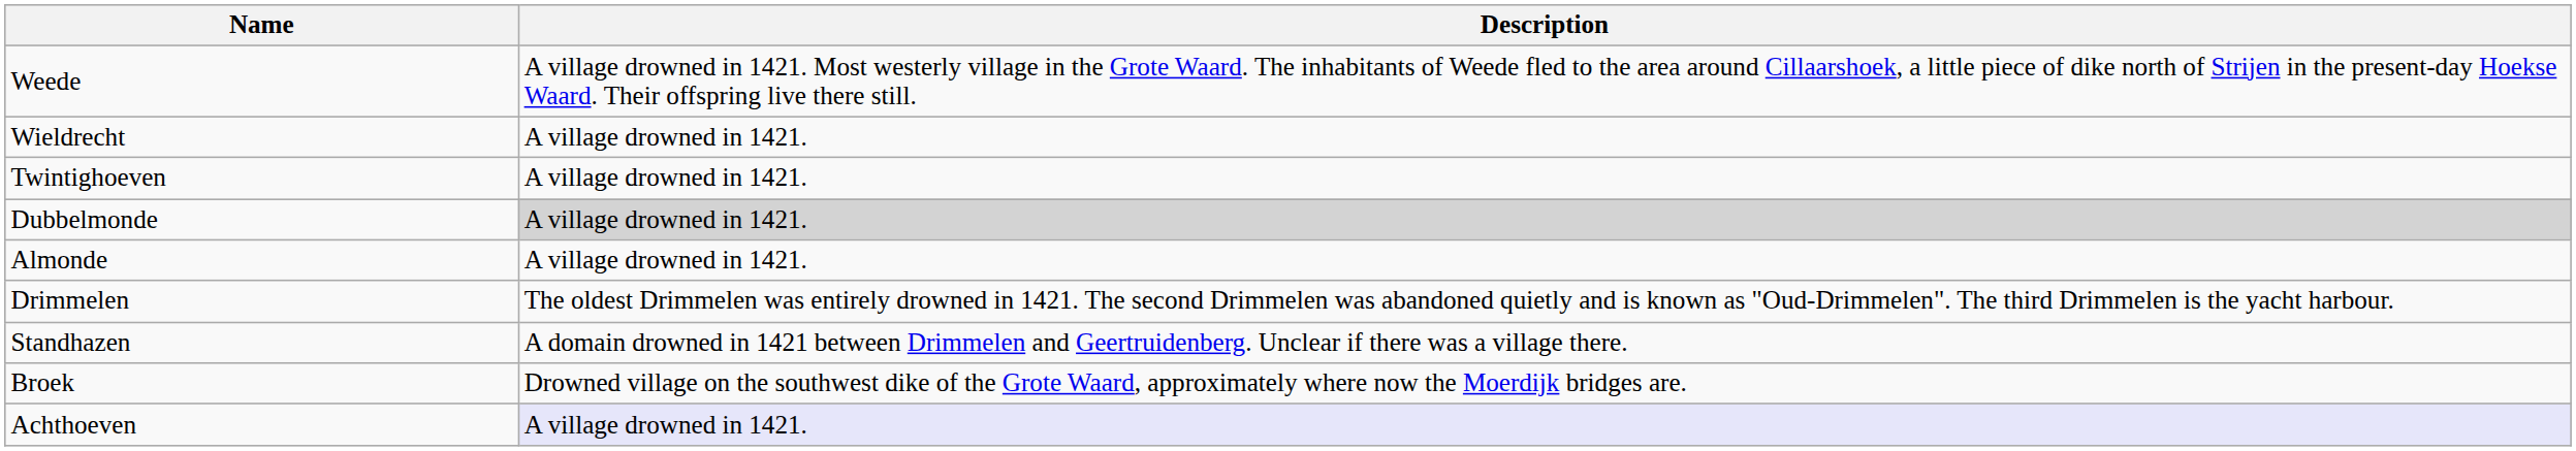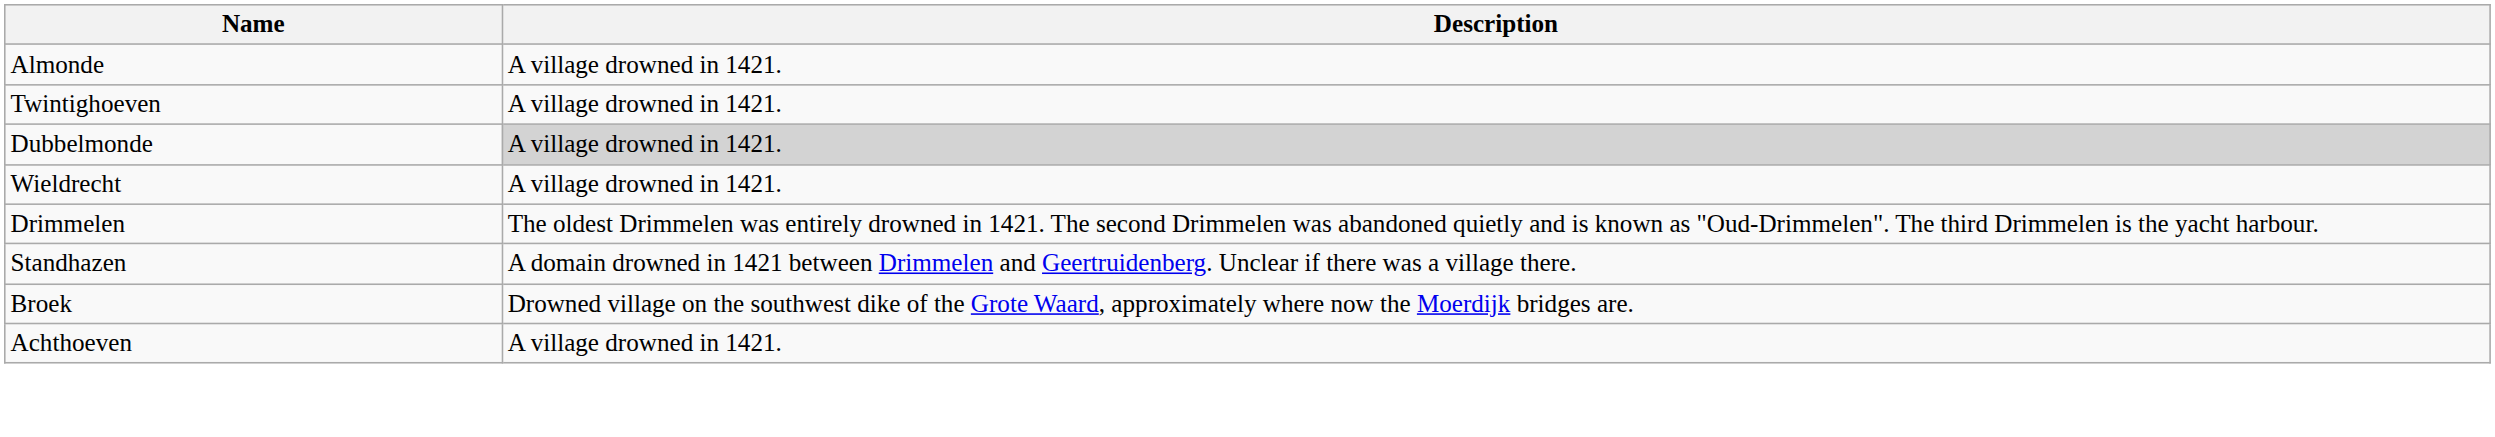- row: Weede | A village drowned in 1421. Most westerly village in the Grote Waard. The inhabitants of Weede fled to the area around Cillaarshoek, a little piece of dike north of Strijen in the present-day Hoekse Waard. Their offspring live there still.
rows swapped: Wieldrecht <-> Almonde
Achthoeven | Description: lavender background -> no background
